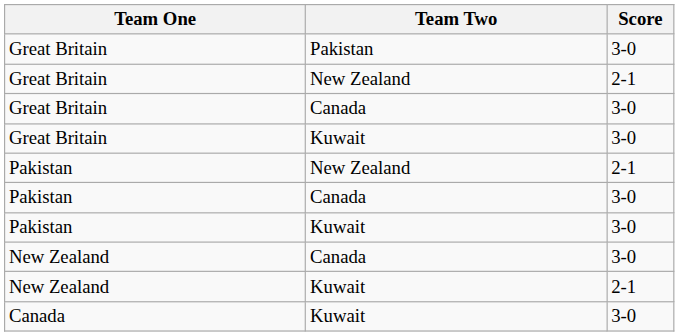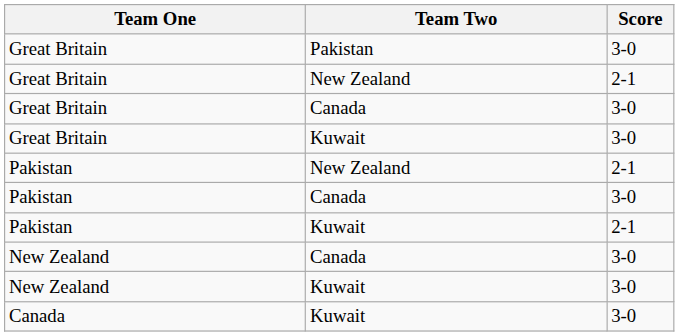Pakistan / Kuwait | Score: 3-0 -> 2-1
New Zealand / Kuwait | Score: 2-1 -> 3-0
